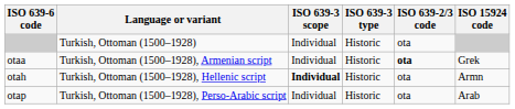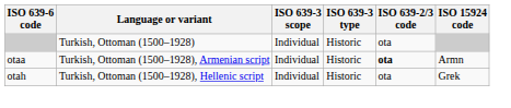otaa | ISO 15924 code: Grek -> Armn
otah | ISO 639-3 scope: bold -> normal
otah | ISO 15924 code: Armn -> Grek
- row: otap | Turkish, Ottoman (1500–1928), Perso-Arabic script | Individual | Historic | ota | Arab
